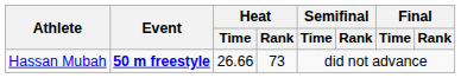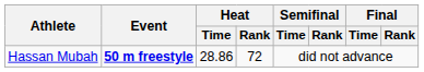Hassan Mubah | Heat / Time: 26.66 -> 28.86
Hassan Mubah | Heat / Rank: 73 -> 72
